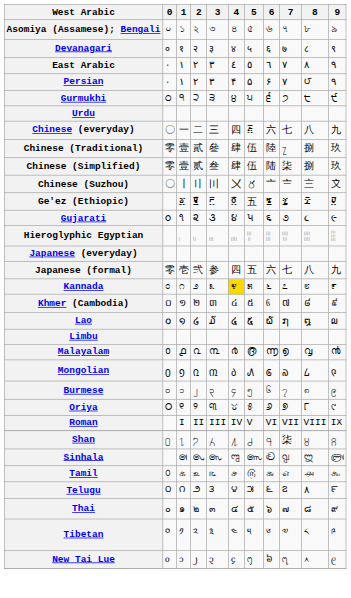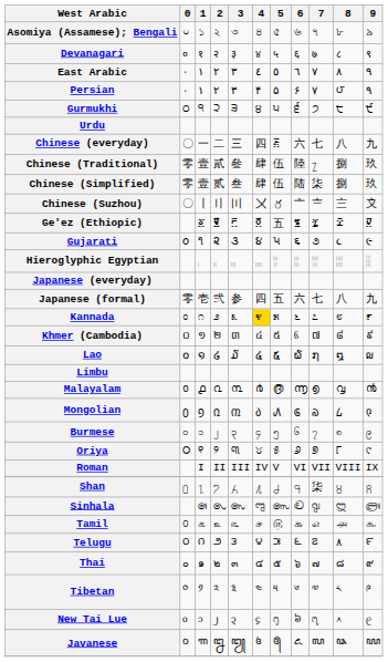+ row: Javanese | ꧐ | ꧑ | ꧒ | ꧓ | ꧔ | ꧕ | ꧖ | ꧗ | ꧘ | ꧙
